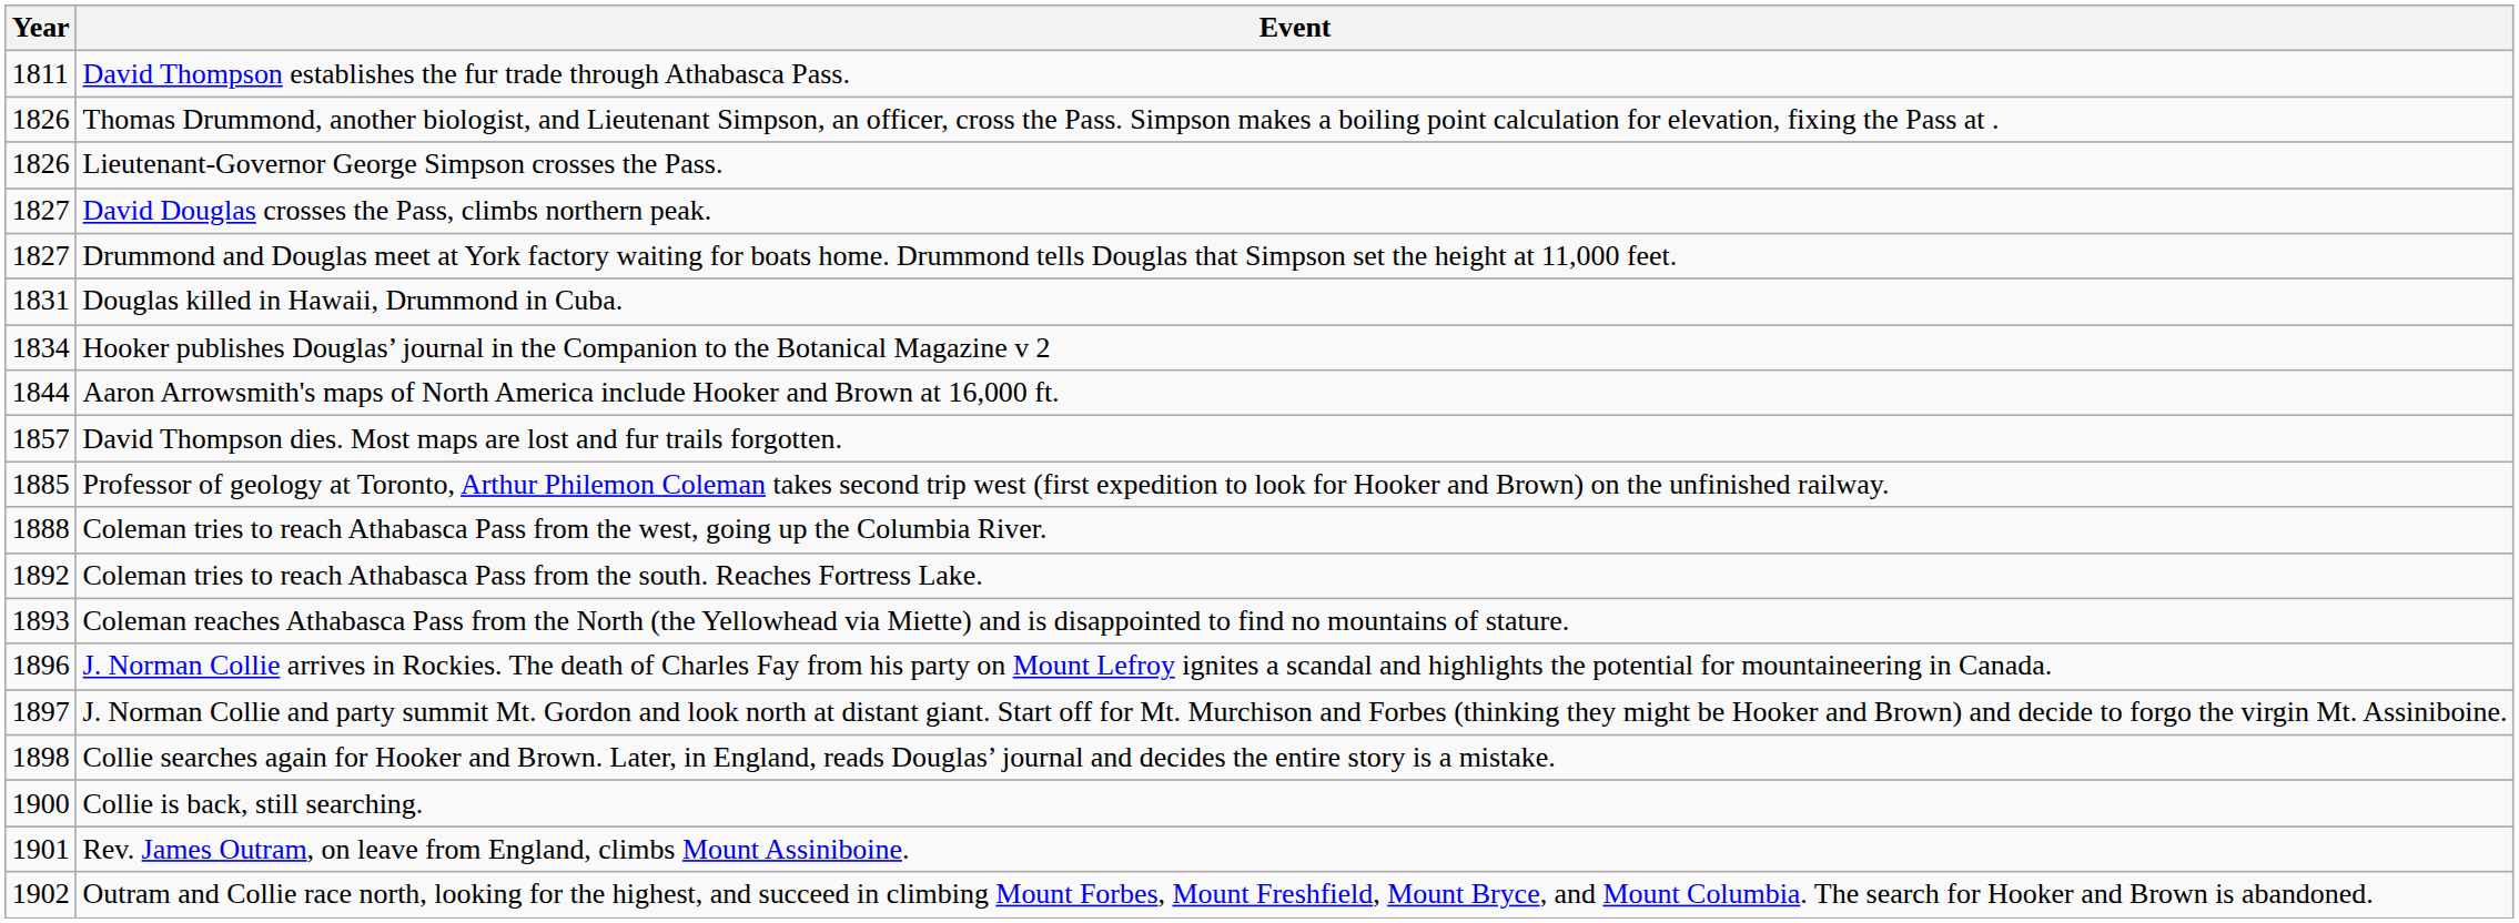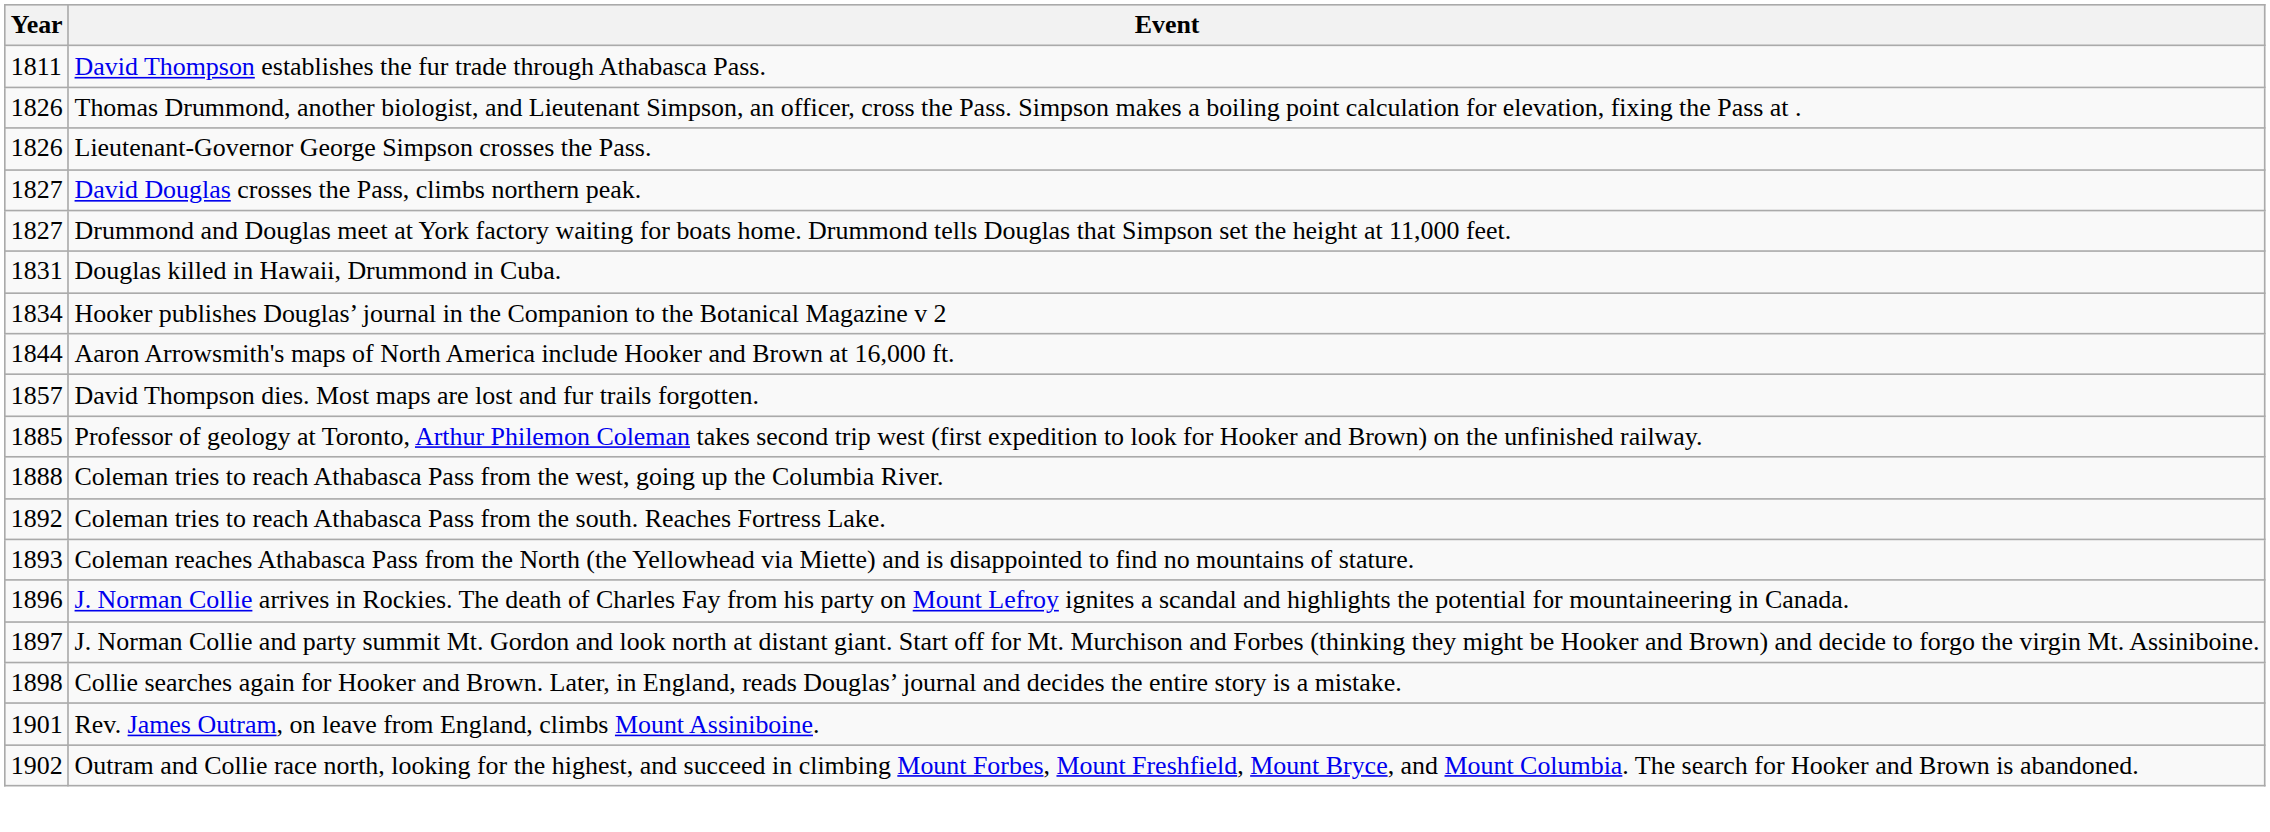- row: 1900 | Collie is back, still searching.
